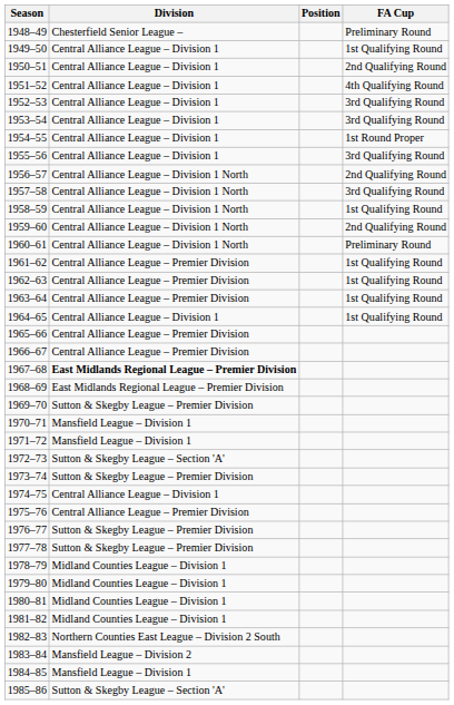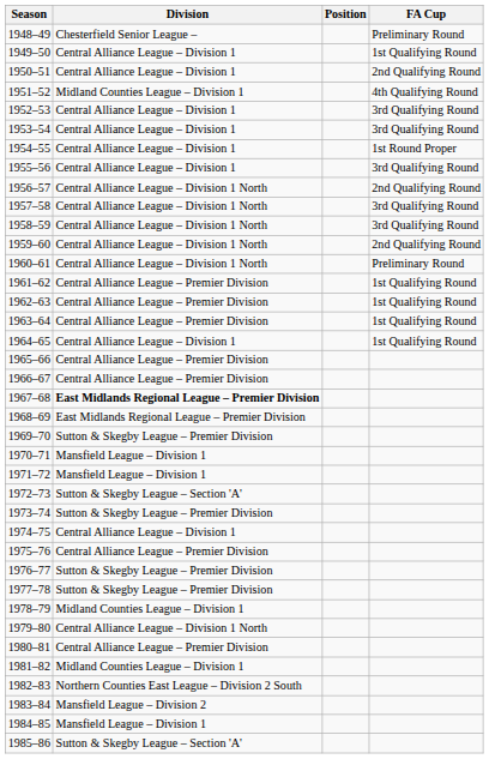1951–52 | Division: Central Alliance League – Division 1 -> Midland Counties League – Division 1
1958–59 | FA Cup: 1st Qualifying Round -> 3rd Qualifying Round
1979–80 | Division: Midland Counties League – Division 1 -> Central Alliance League – Division 1 North
1980–81 | Division: Midland Counties League – Division 1 -> Central Alliance League – Premier Division
